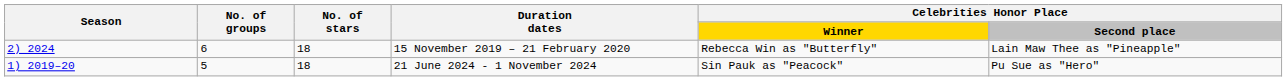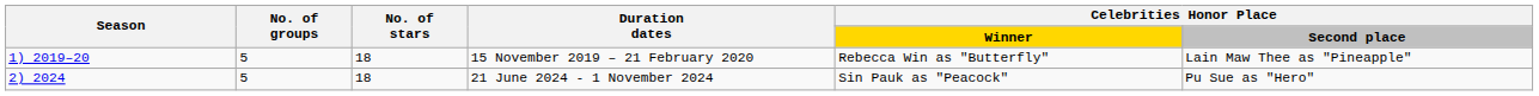15 November 2019 – 21 February 2020 | Season: 2) 2024 -> 1) 2019–20
15 November 2019 – 21 February 2020 | No. of groups: 6 -> 5
21 June 2024 - 1 November 2024 | Season: 1) 2019–20 -> 2) 2024
